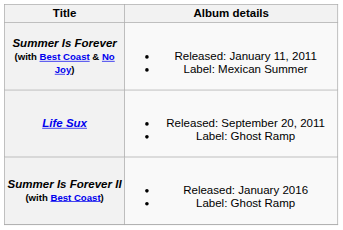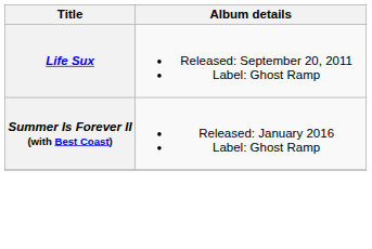- row: Summer Is Forever (with Best Coast & No Joy) | Released: January 11, 2011 Label: Mexican Summer
